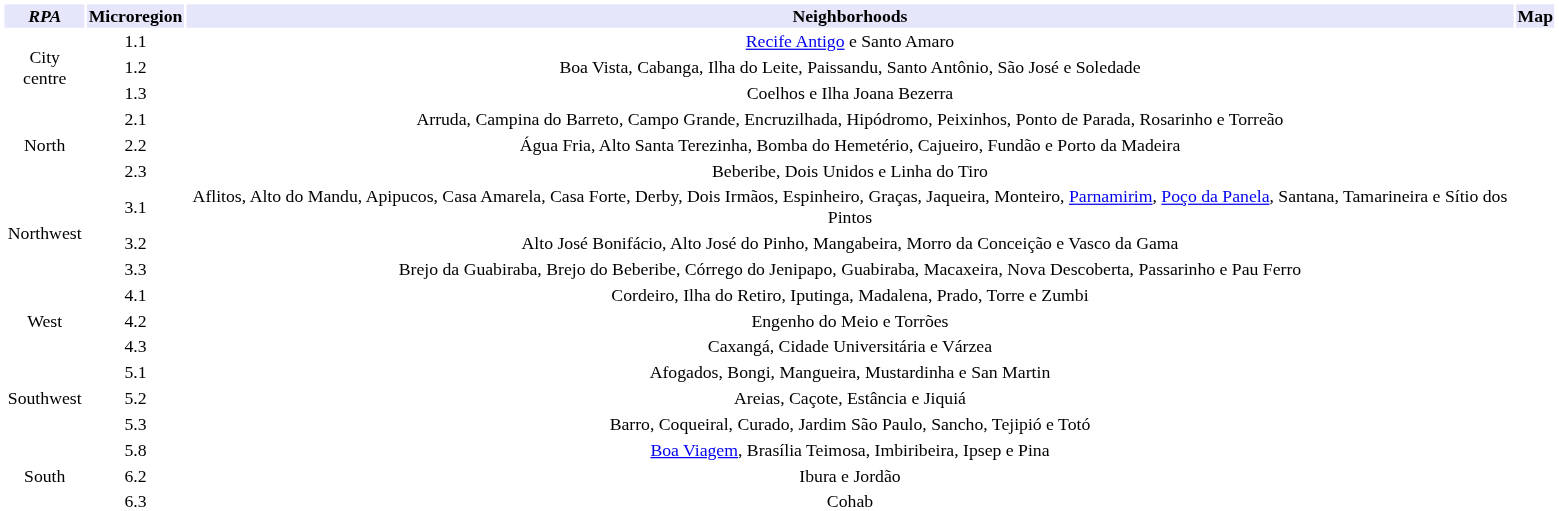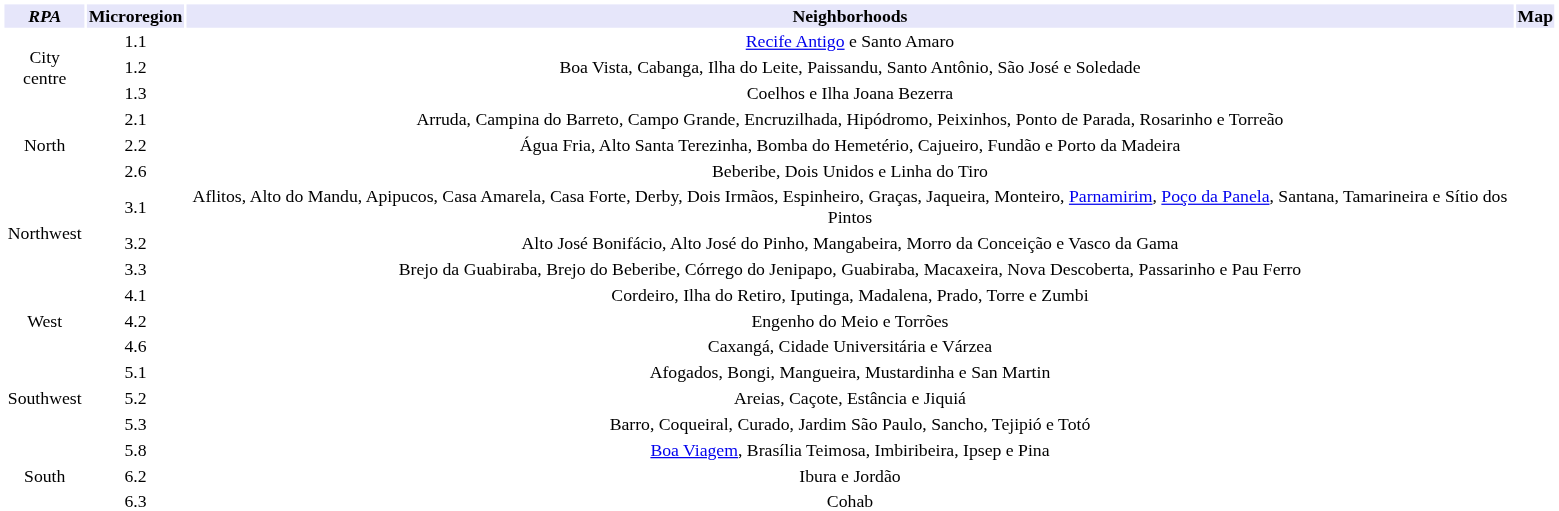Beberibe, Dois Unidos e Linha do Tiro | column 2: 2.3 -> 2.6
Caxangá, Cidade Universitária e Várzea | column 2: 4.3 -> 4.6
